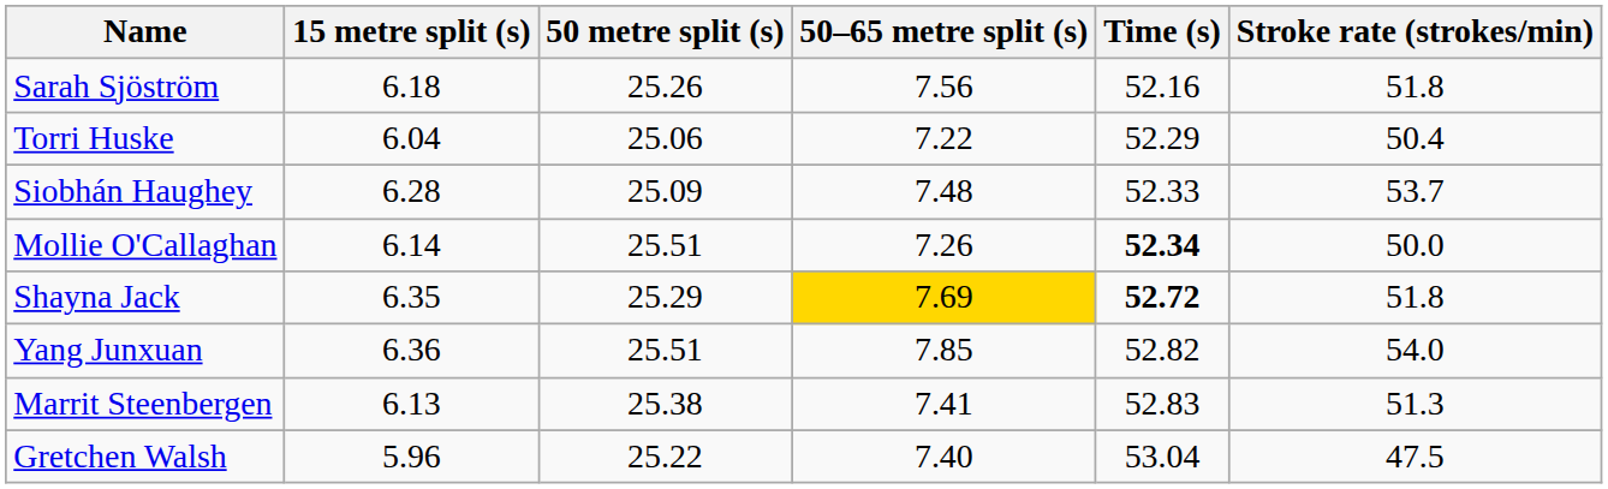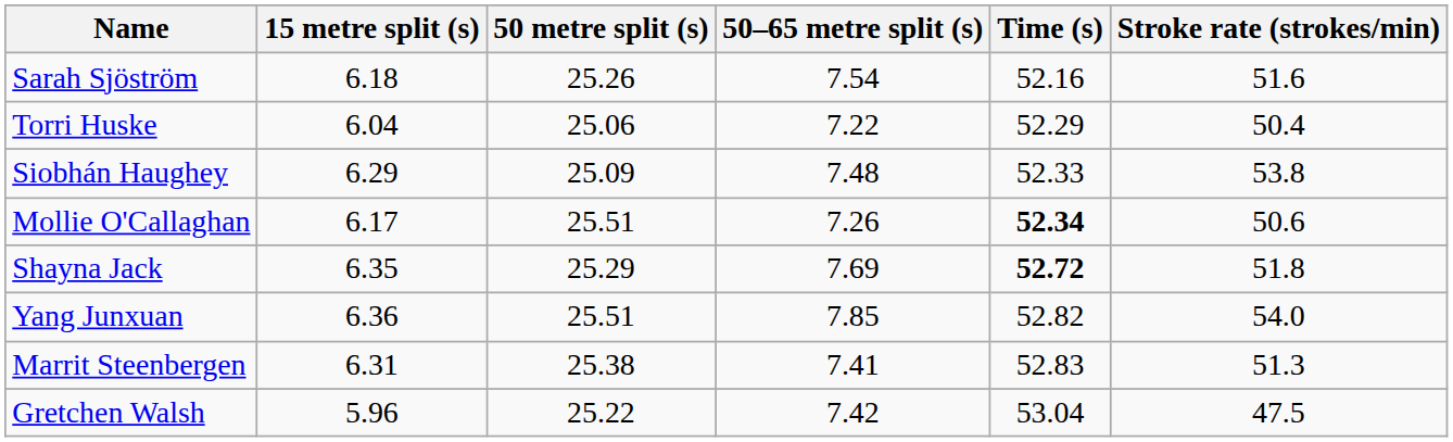Sarah Sjöström | 50–65 metre split (s): 7.56 -> 7.54
Sarah Sjöström | Stroke rate (strokes/min): 51.8 -> 51.6
Siobhán Haughey | 15 metre split (s): 6.28 -> 6.29
Siobhán Haughey | Stroke rate (strokes/min): 53.7 -> 53.8
Mollie O'Callaghan | 15 metre split (s): 6.14 -> 6.17
Mollie O'Callaghan | Stroke rate (strokes/min): 50.0 -> 50.6
Shayna Jack | 50–65 metre split (s): gold background -> no background
Marrit Steenbergen | 15 metre split (s): 6.13 -> 6.31
Gretchen Walsh | 50–65 metre split (s): 7.40 -> 7.42
